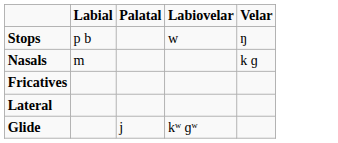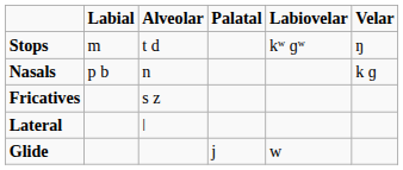+ column: Alveolar | t d | n | s z | ǀ
Stops | Labial: p b -> m
Stops | Labiovelar: w -> kʷ ɡʷ
Nasals | Labial: m -> p b
Glide | Labiovelar: kʷ ɡʷ -> w
